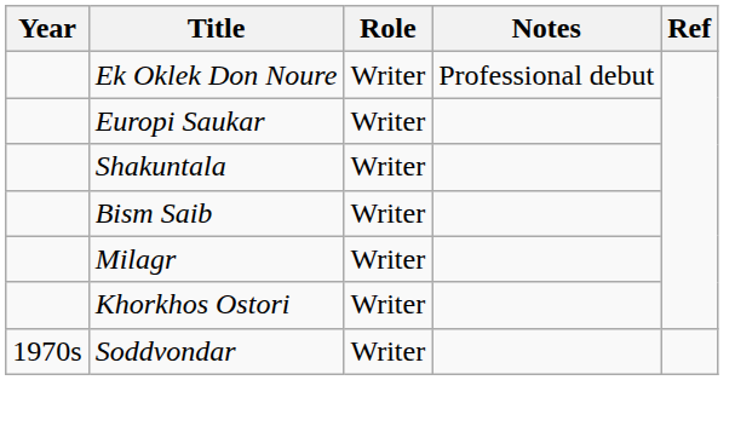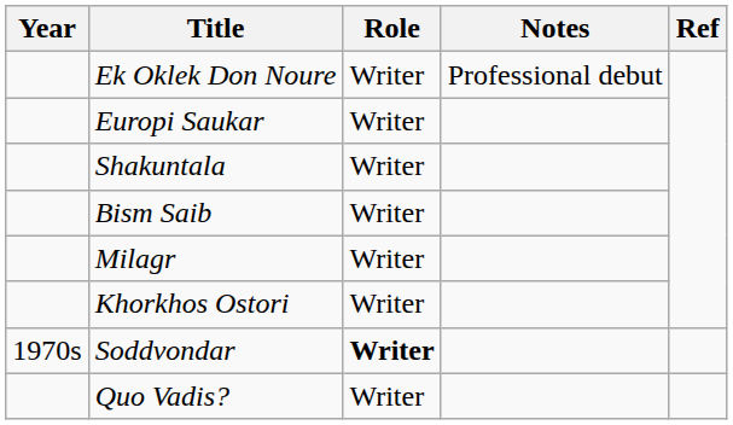Soddvondar | Role: normal -> bold
+ row: Quo Vadis? | Writer
